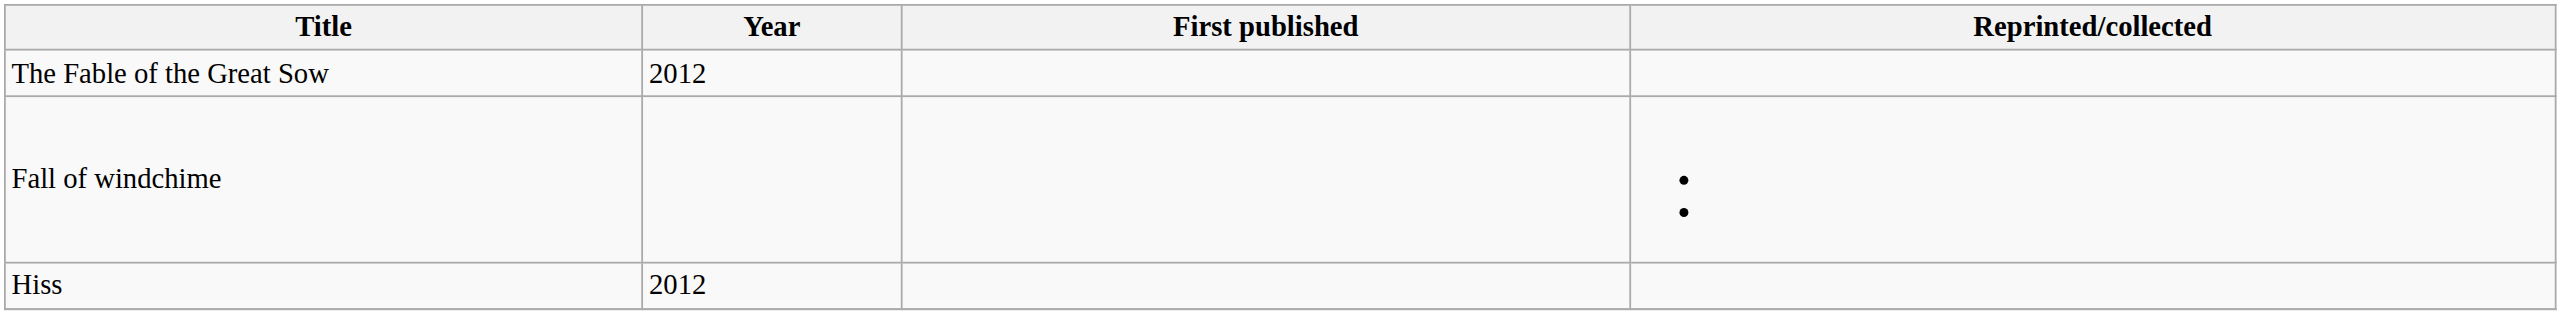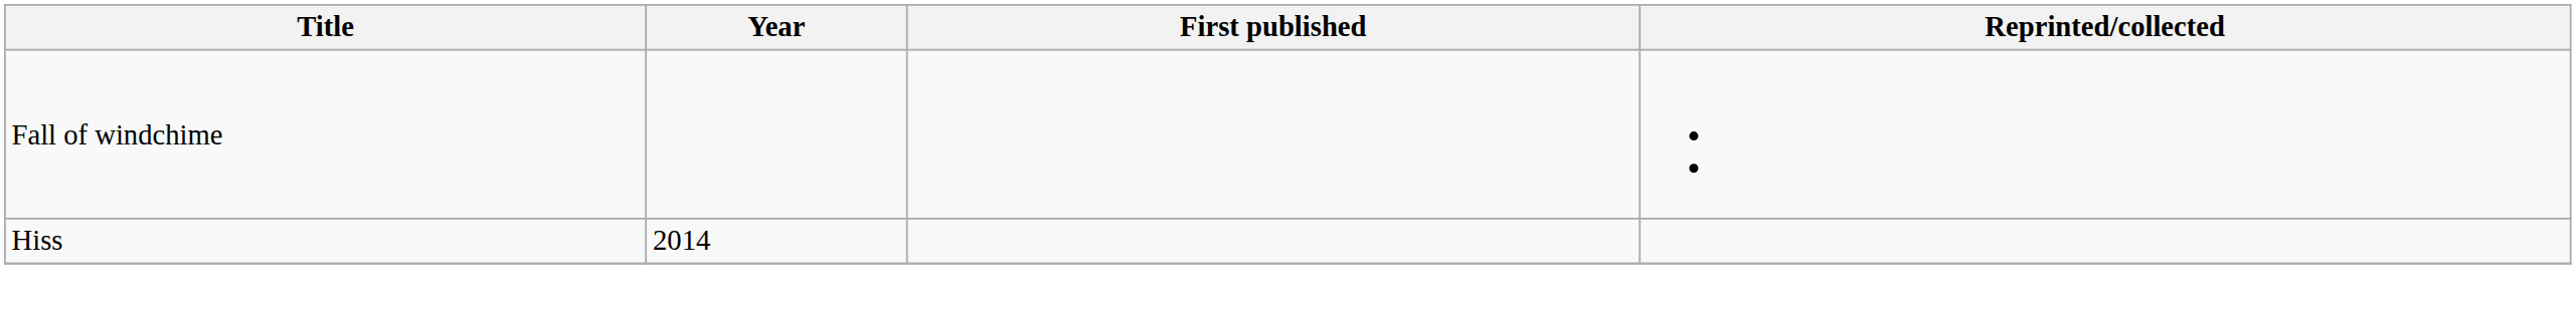- row: The Fable of the Great Sow | 2012
Hiss | Year: 2012 -> 2014
